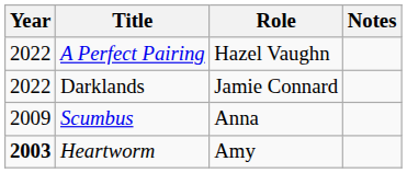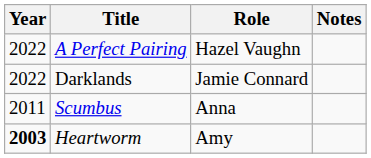Scumbus | Year: 2009 -> 2011
